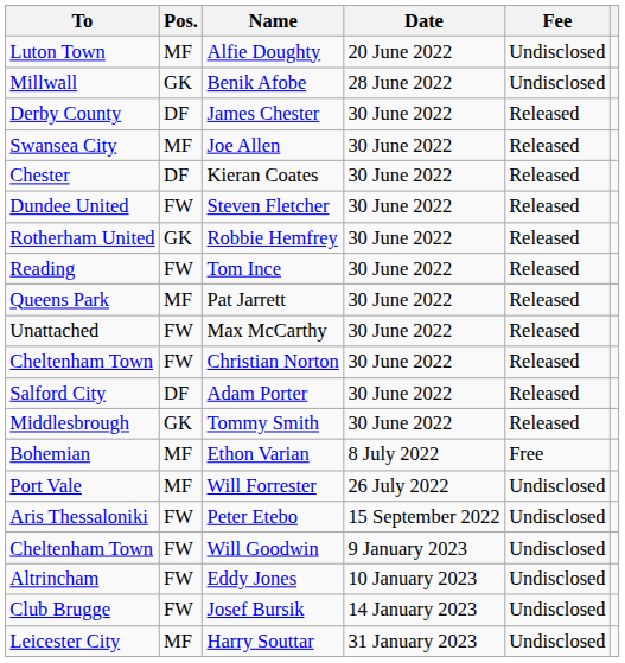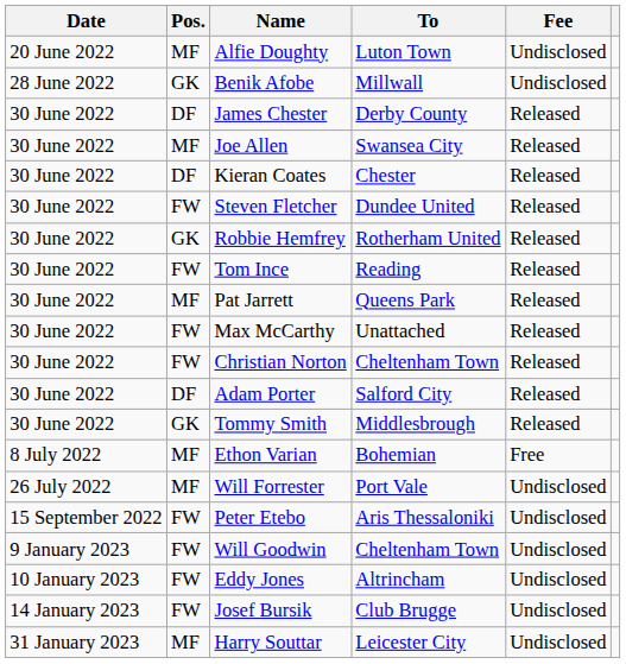columns swapped: Date <-> To
